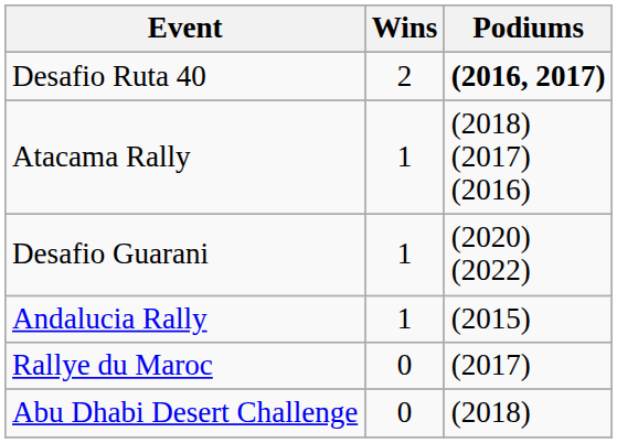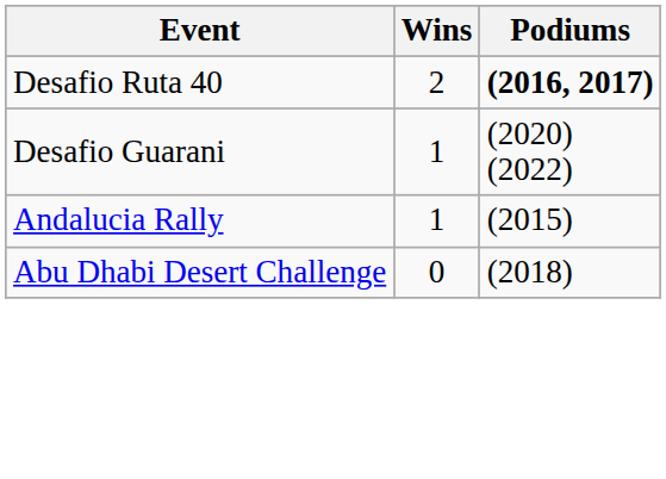- row: Atacama Rally | 1 | (2018) (2017) (2016)
- row: Rallye du Maroc | 0 | (2017)
